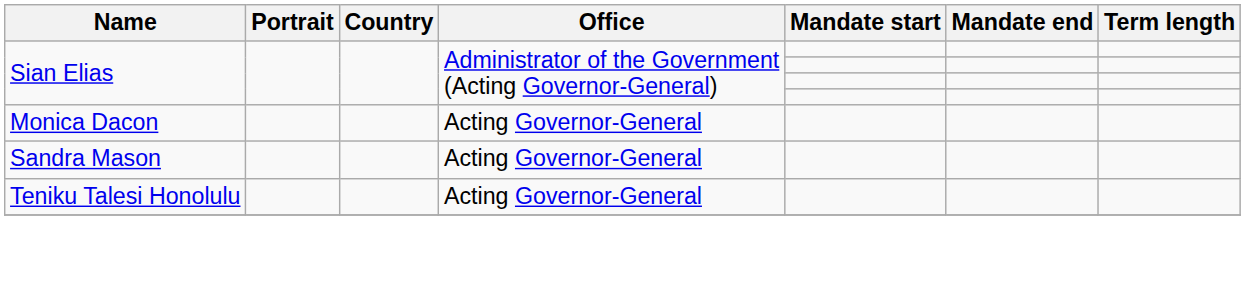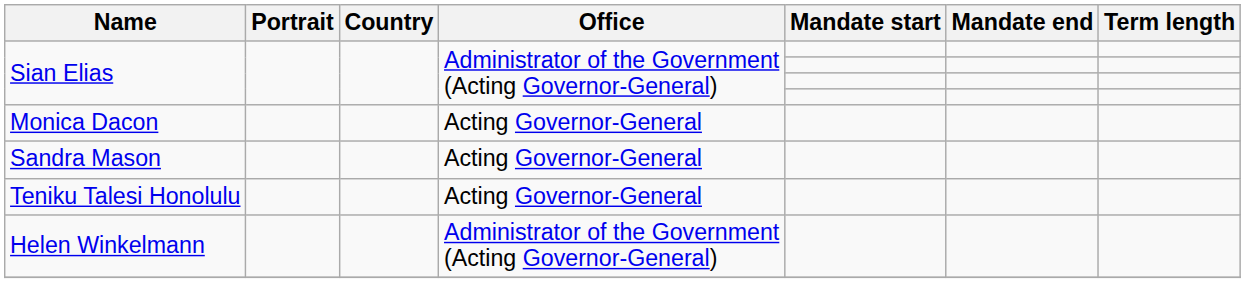+ row: Helen Winkelmann | Administrator of the Government (Acting Governor-General)
